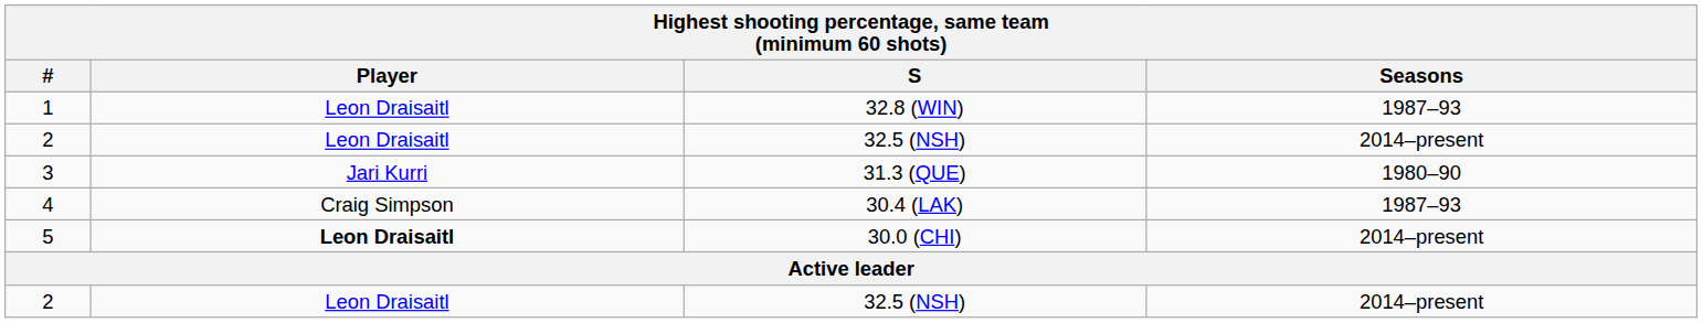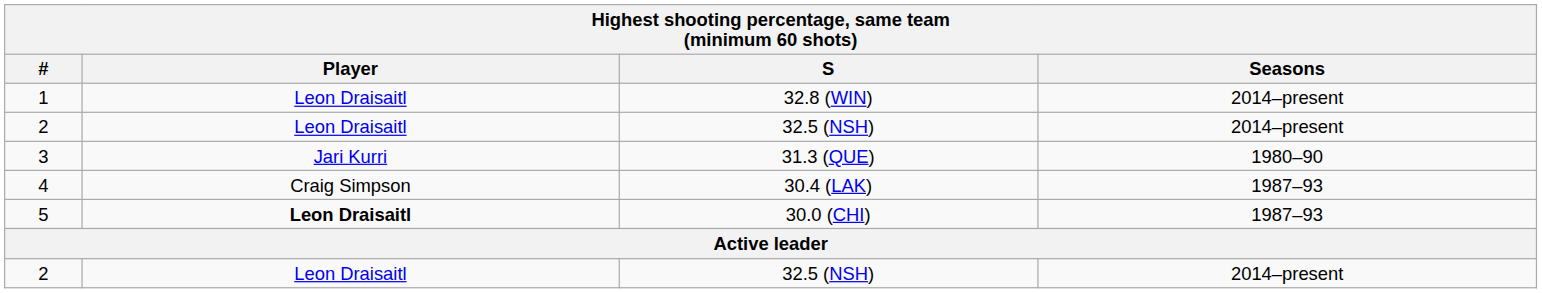1 | Seasons: 1987–93 -> 2014–present
5 | Seasons: 2014–present -> 1987–93
